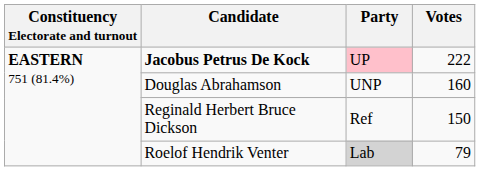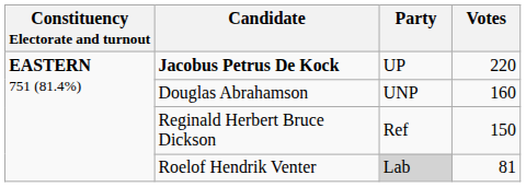Jacobus Petrus De Kock | Party: pink background -> no background
Jacobus Petrus De Kock | Votes: 222 -> 220
Roelof Hendrik Venter | Votes: 79 -> 81
